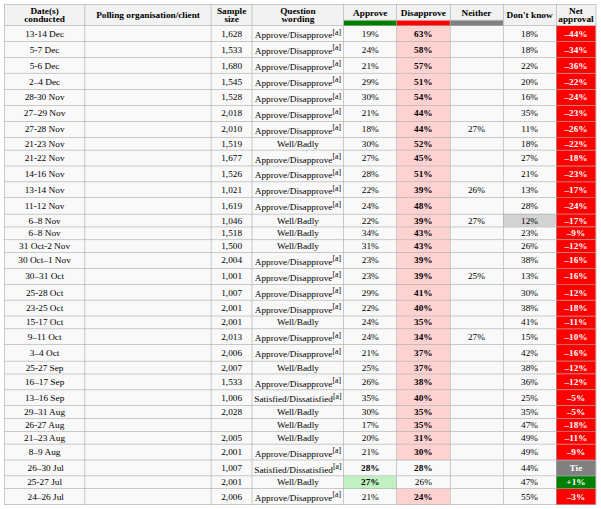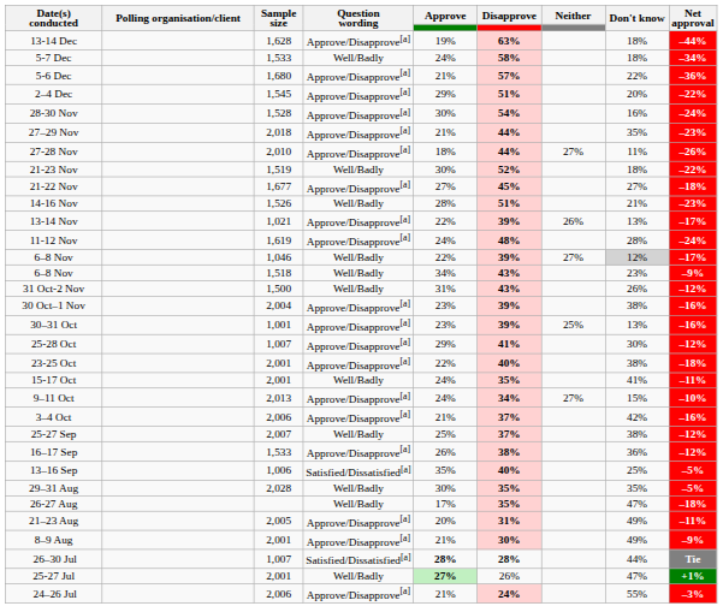5-7 Dec | Question wording: Approve/Disapprove[a] -> Well/Badly
14-16 Nov | Question wording: Approve/Disapprove[a] -> Well/Badly
21–23 Aug | Question wording: Well/Badly -> Approve/Disapprove[a]
